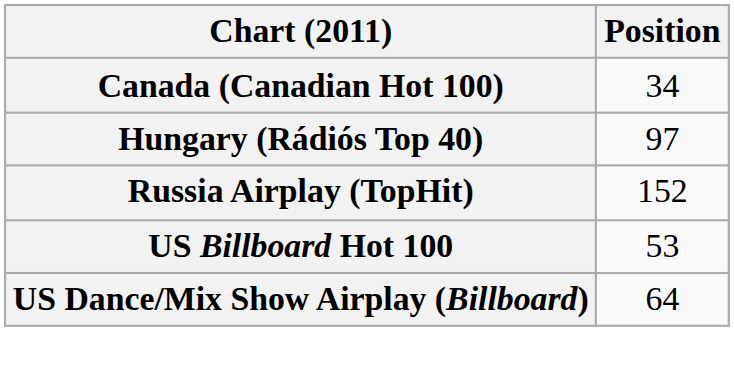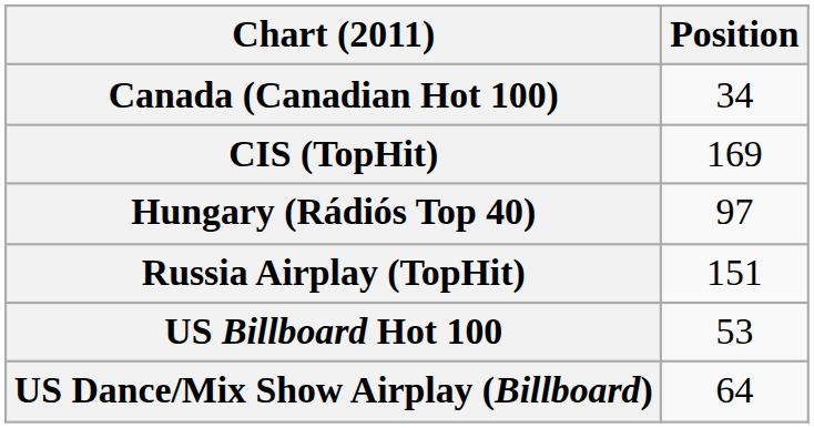+ row: CIS (TopHit) | 169
Russia Airplay (TopHit) | Position: 152 -> 151
